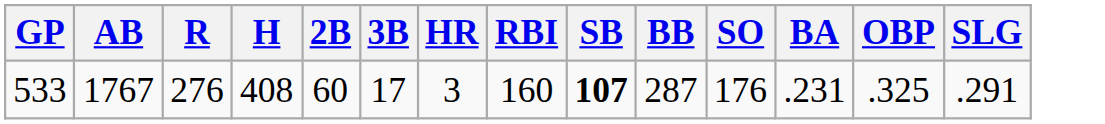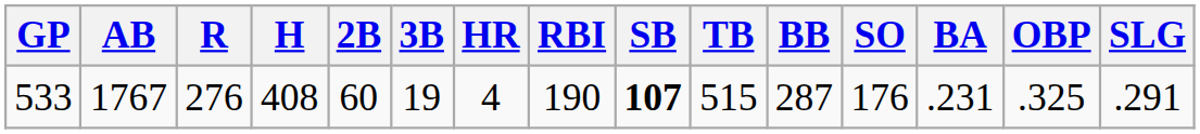+ column: TB | 515
533 | 3B: 17 -> 19
533 | HR: 3 -> 4
533 | RBI: 160 -> 190
